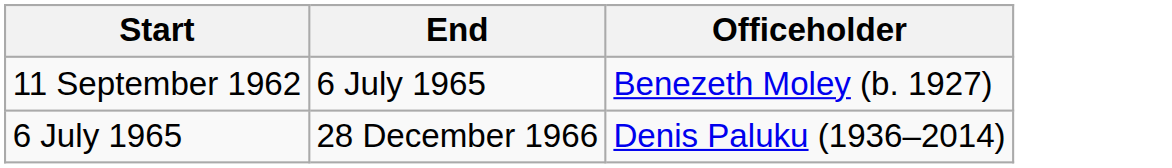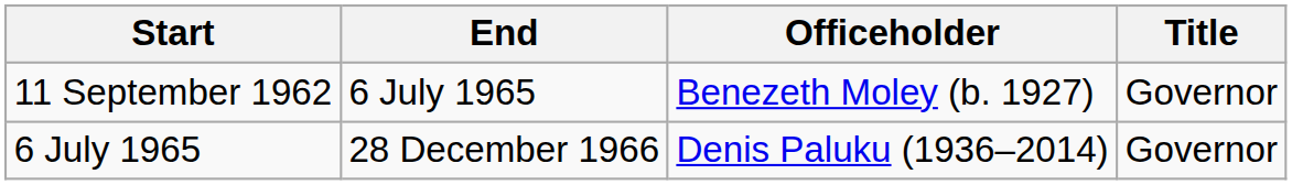+ column: Title | Governor | Governor
